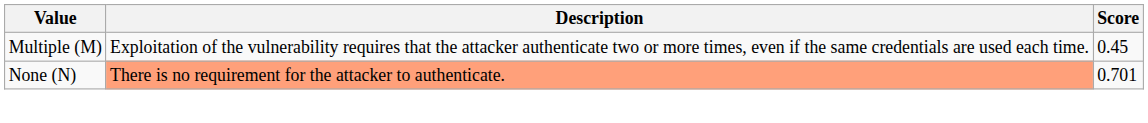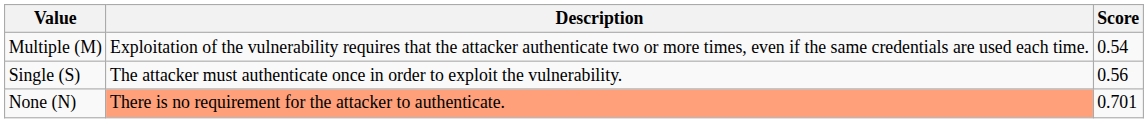Multiple (M) | Score: 0.45 -> 0.54
+ row: Single (S) | The attacker must authenticate once in order to exploit the vulnerability. | 0.56
